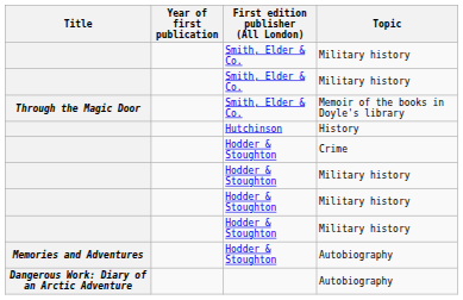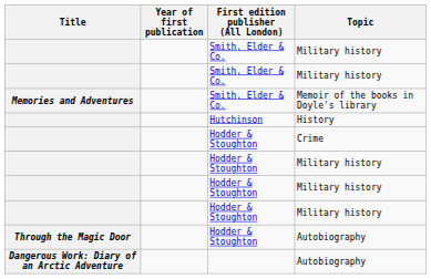Memoir of the books in Doyle's library | Title: Through the Magic Door -> Memories and Adventures
Hodder & Stoughton / Autobiography | Title: Memories and Adventures -> Through the Magic Door
